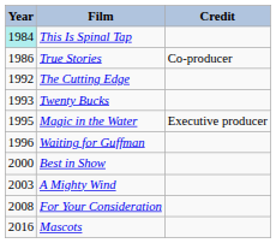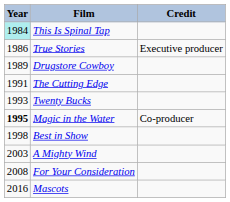True Stories | Credit: Co-producer -> Executive producer
+ row: 1989 | Drugstore Cowboy
The Cutting Edge | Year: 1992 -> 1991
Magic in the Water | Year: normal -> bold
Magic in the Water | Credit: Executive producer -> Co-producer
- row: 1996 | Waiting for Guffman
Best in Show | Year: 2000 -> 1998
